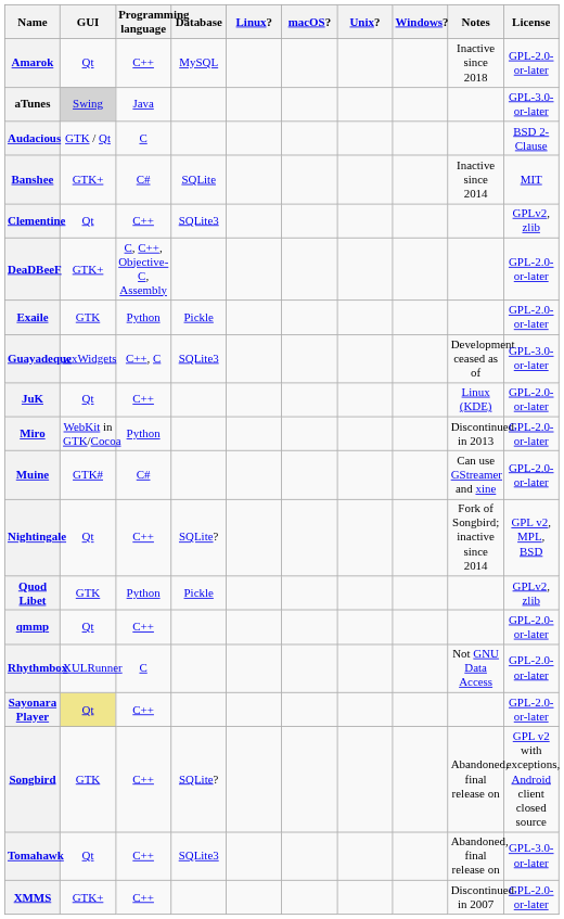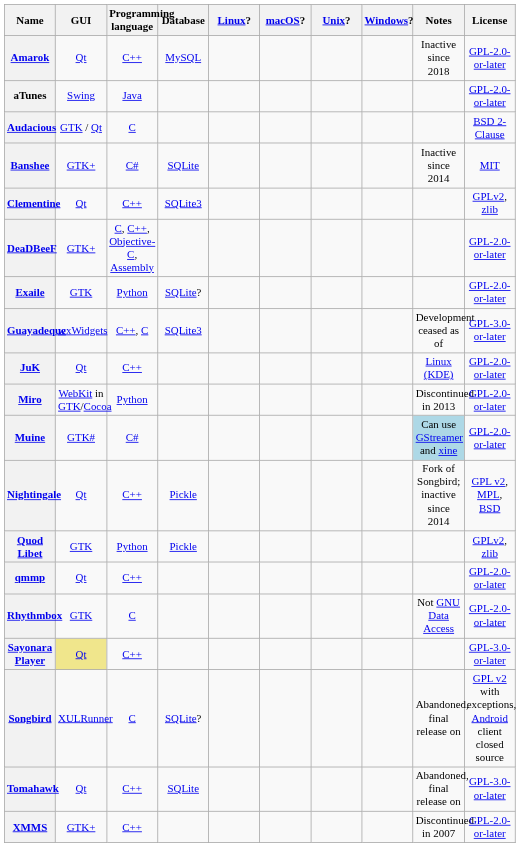aTunes | GUI: lightgrey background -> no background
aTunes | License: GPL-3.0-or-later -> GPL-2.0-or-later
Exaile | Database: Pickle -> SQLite?
Muine | Notes: no background -> lightblue background
Nightingale | Database: SQLite? -> Pickle
Rhythmbox | GUI: XULRunner -> GTK
Sayonara Player | License: GPL-2.0-or-later -> GPL-3.0-or-later
Songbird | GUI: GTK -> XULRunner
Songbird | Programming language: C++ -> C
Tomahawk | Database: SQLite3 -> SQLite
